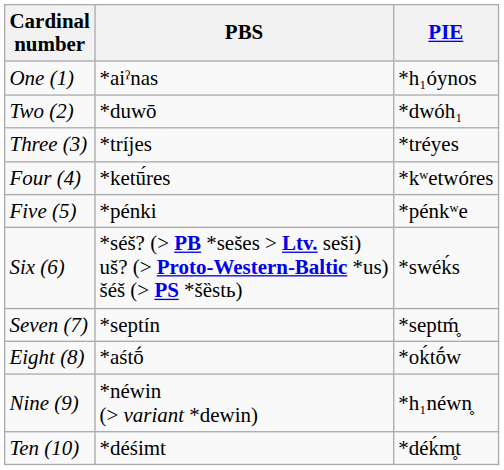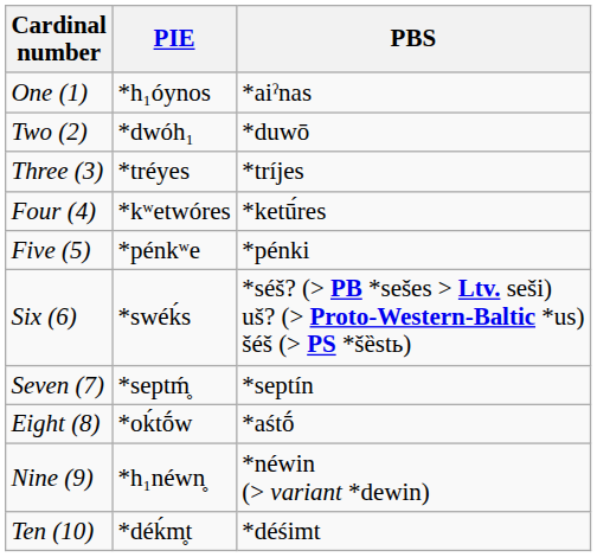columns swapped: PIE <-> PBS
